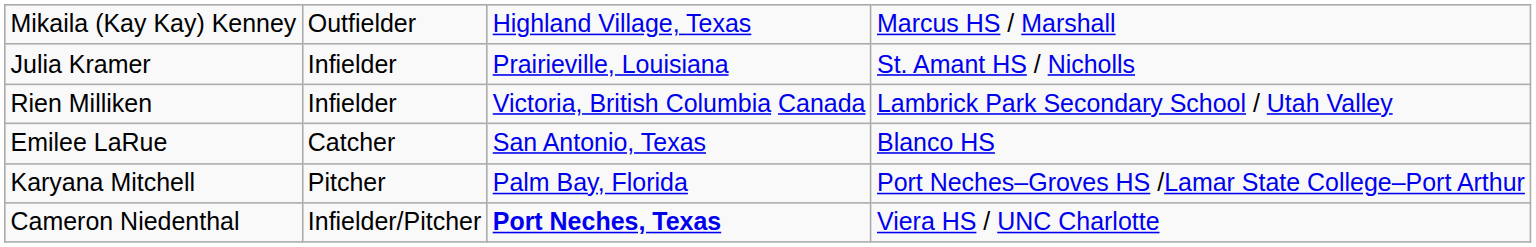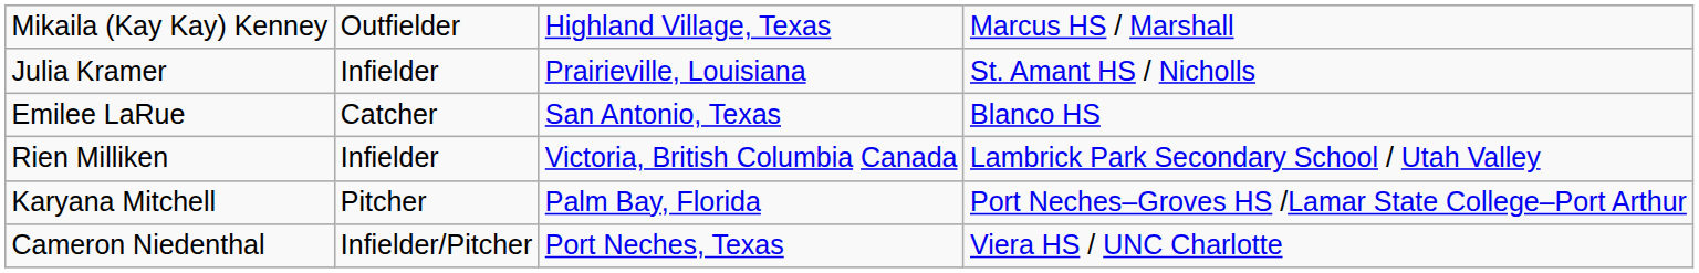rows swapped: Emilee LaRue <-> Rien Milliken
Cameron Niedenthal | column 3: bold -> normal
